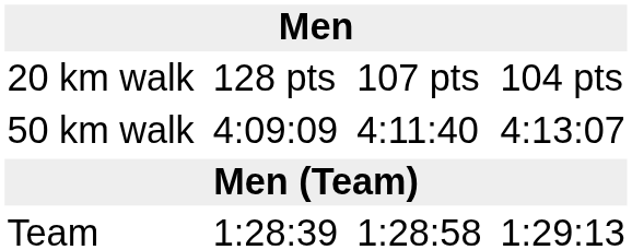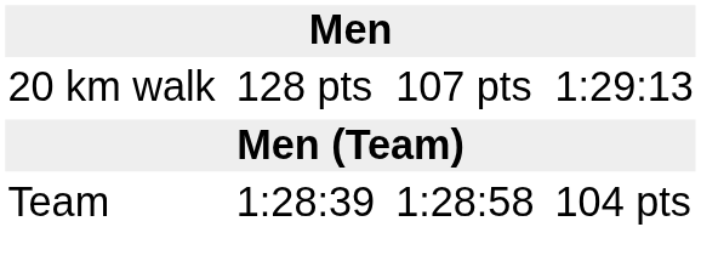20 km walk | column 7: 104 pts -> 1:29:13
- row: 50 km walk | 4:09:09 | 4:11:40 | 4:13:07
Team | column 7: 1:29:13 -> 104 pts
